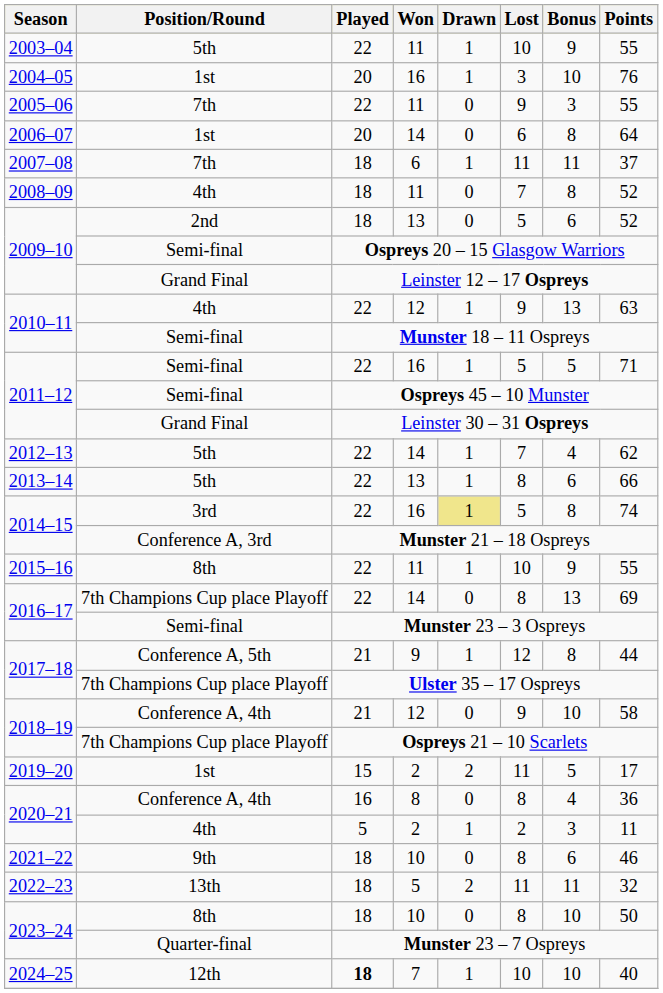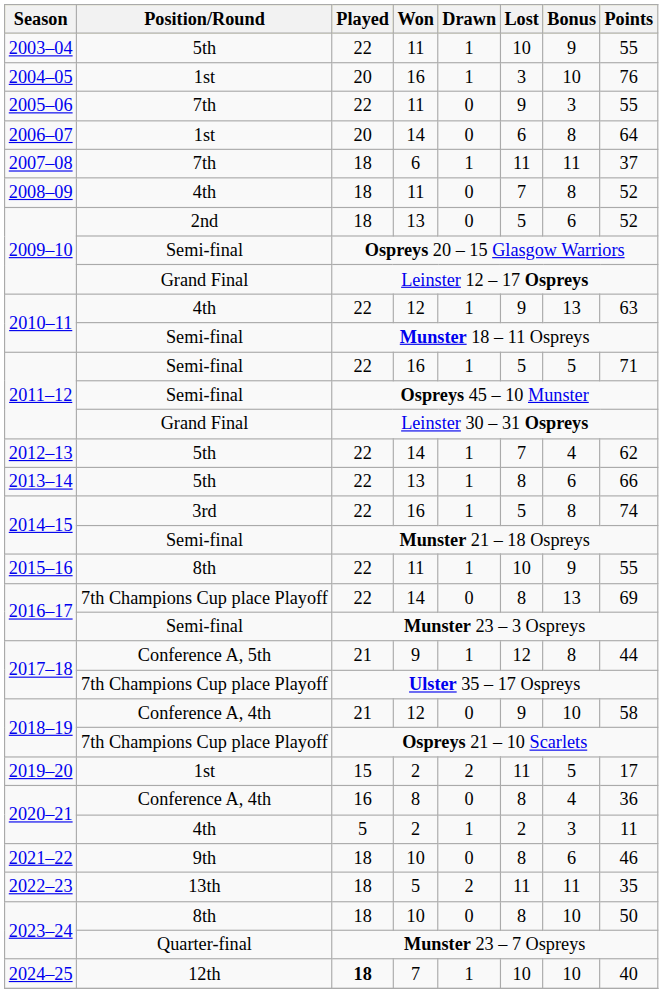2014–15 / 16 | Drawn: khaki background -> no background
2014–15 / Munster 21 – 18 Ospreys | Position/Round: Conference A, 3rd -> Semi-final
2022–23 | Points: 32 -> 35
